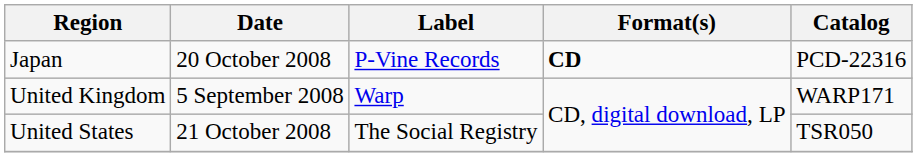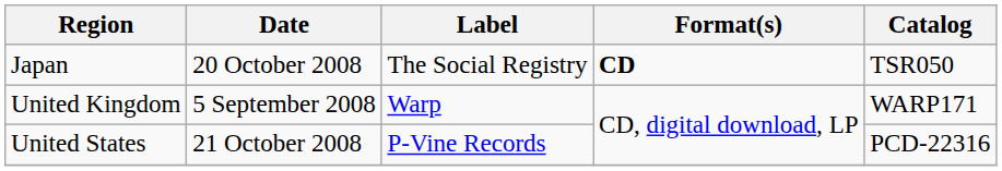Japan | Label: P-Vine Records -> The Social Registry
Japan | Catalog: PCD-22316 -> TSR050
United States | Label: The Social Registry -> P-Vine Records
United States | Catalog: TSR050 -> PCD-22316
